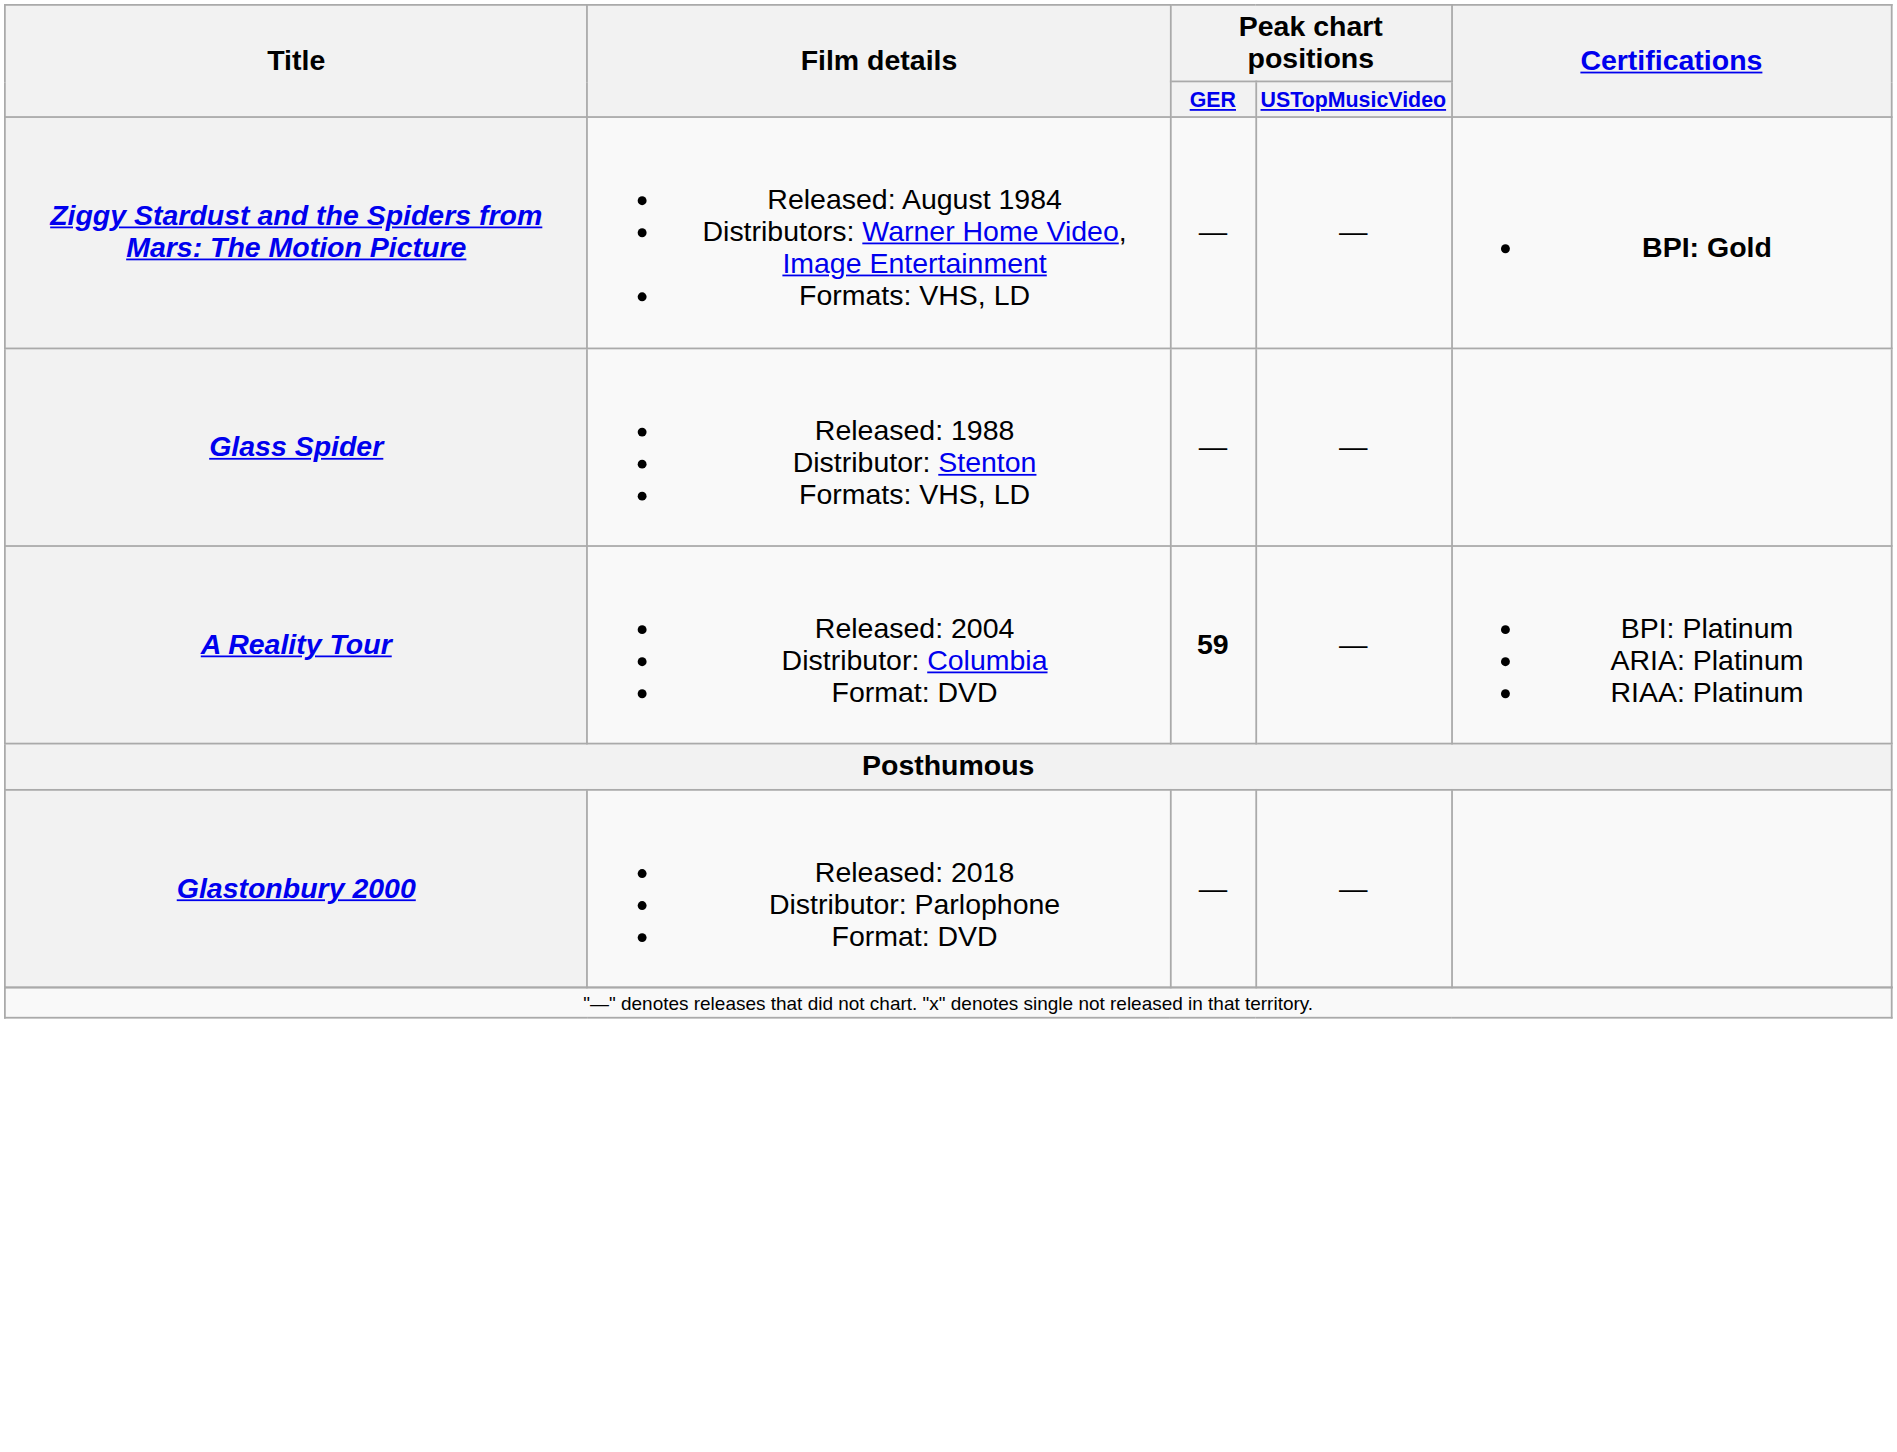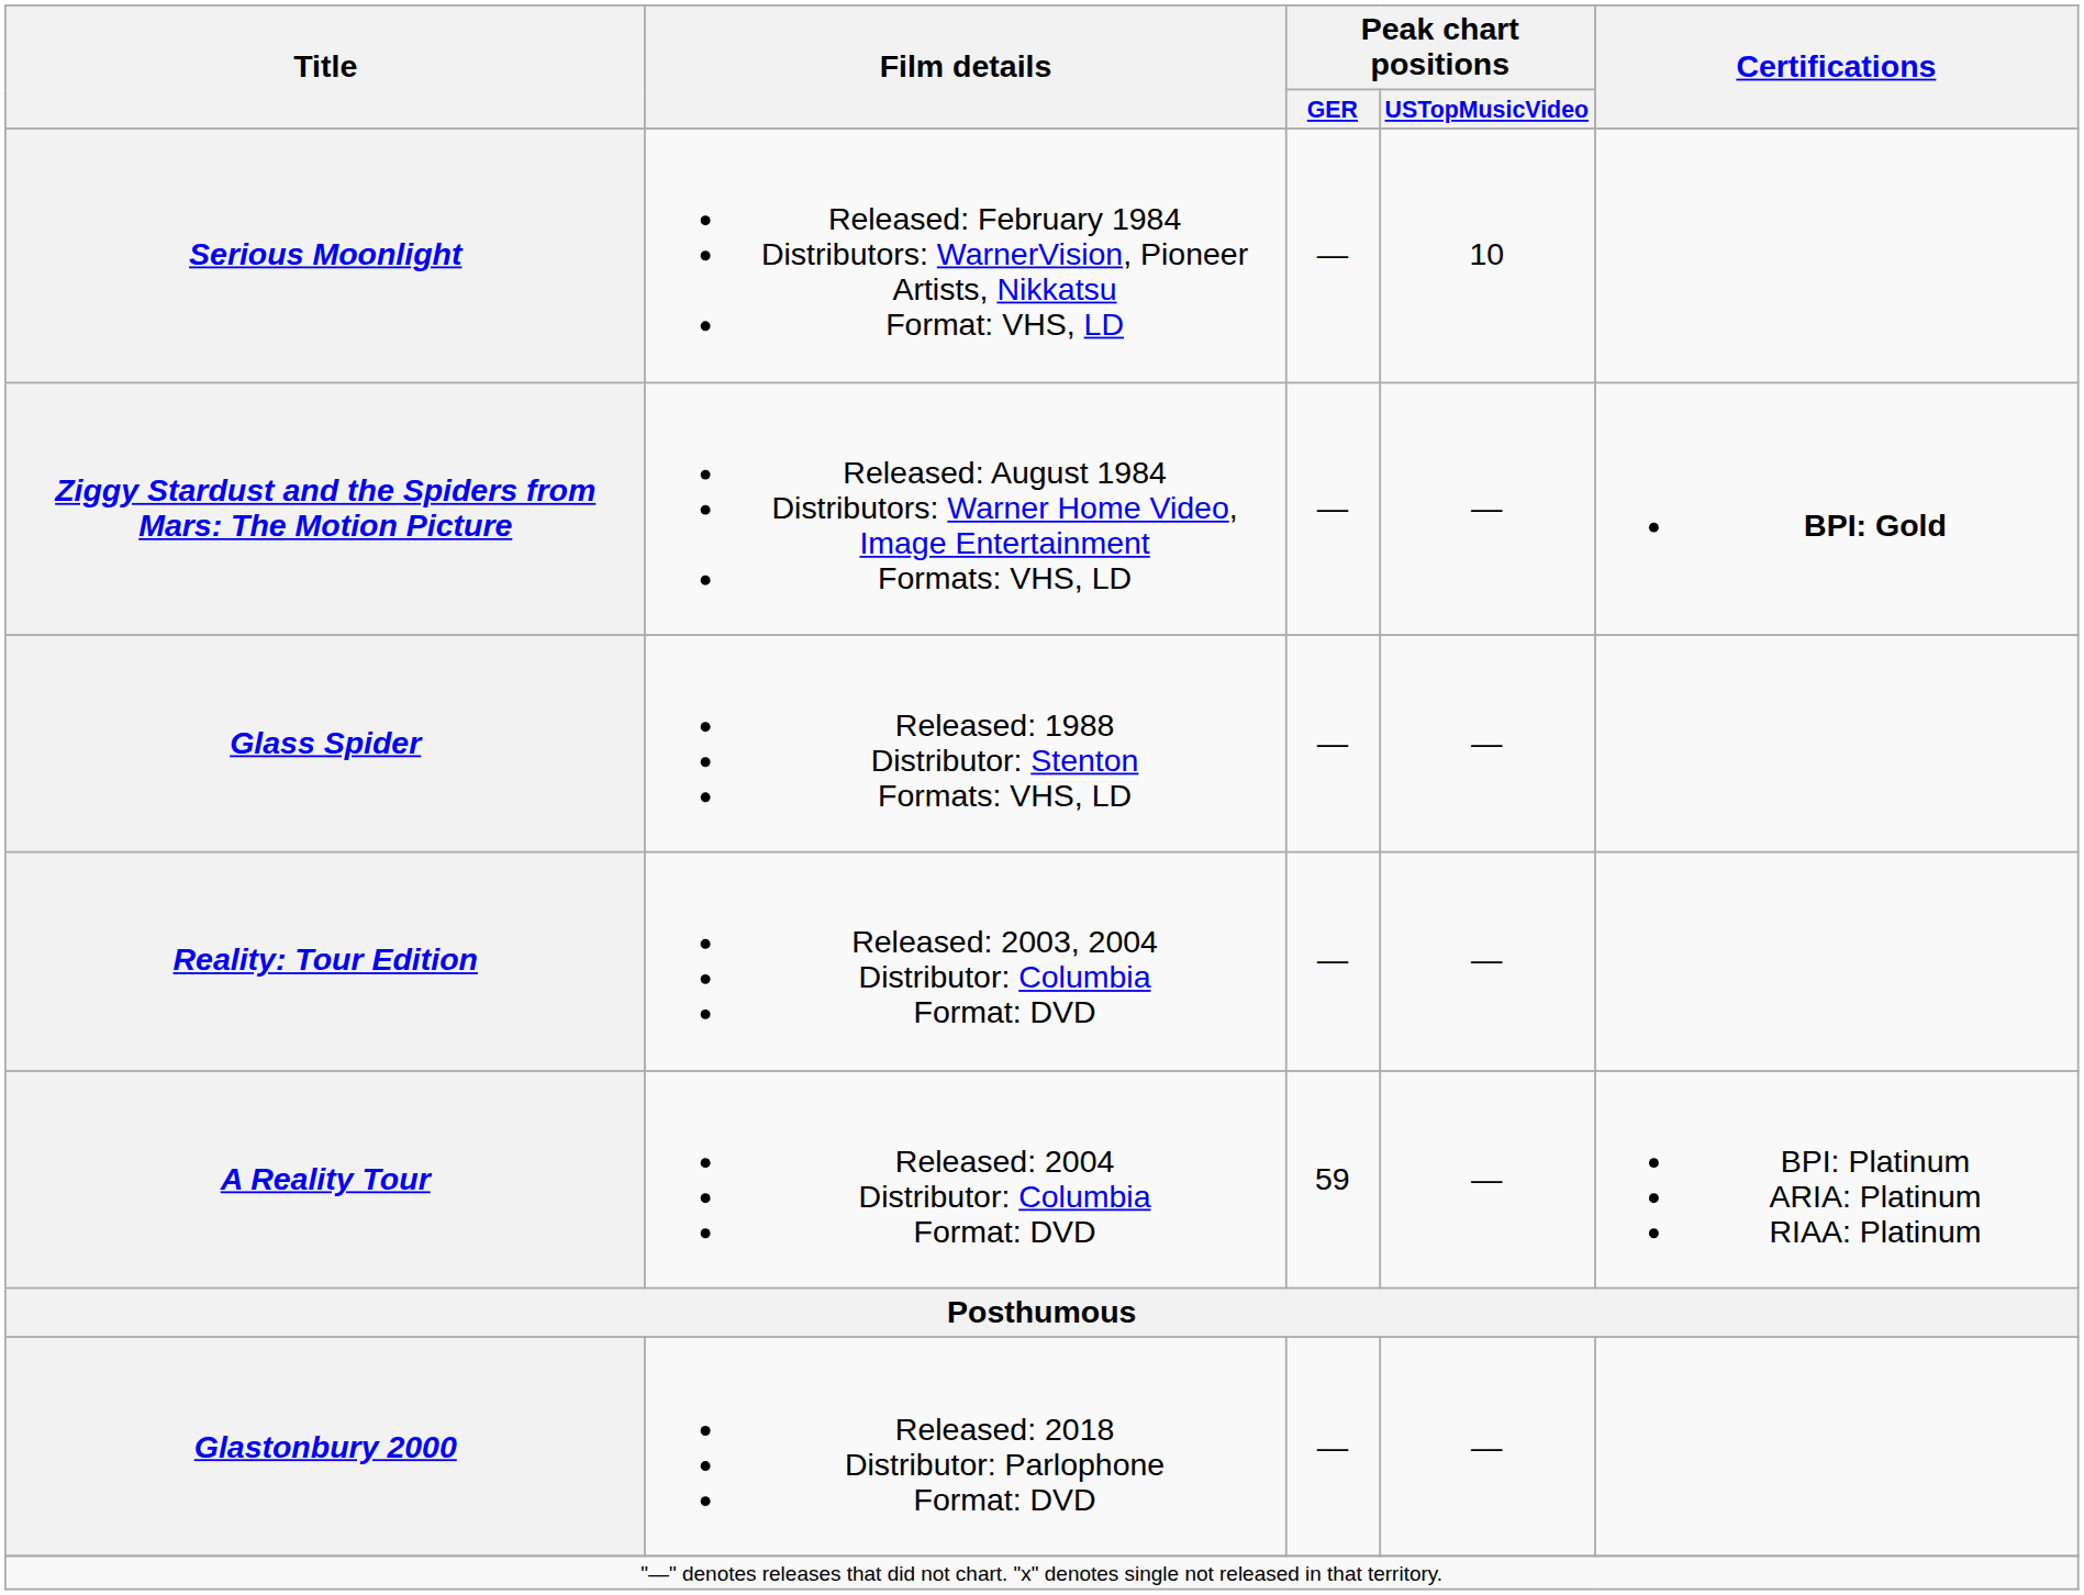+ row: Serious Moonlight | Released: February 1984 Distributors: WarnerVision, Pioneer Artists, Nikkatsu Format: VHS, LD | — | 10
+ row: Reality: Tour Edition | Released: 2003, 2004 Distributor: Columbia Format: DVD | — | —
A Reality Tour | Peak chart positions / GER: bold -> normal
